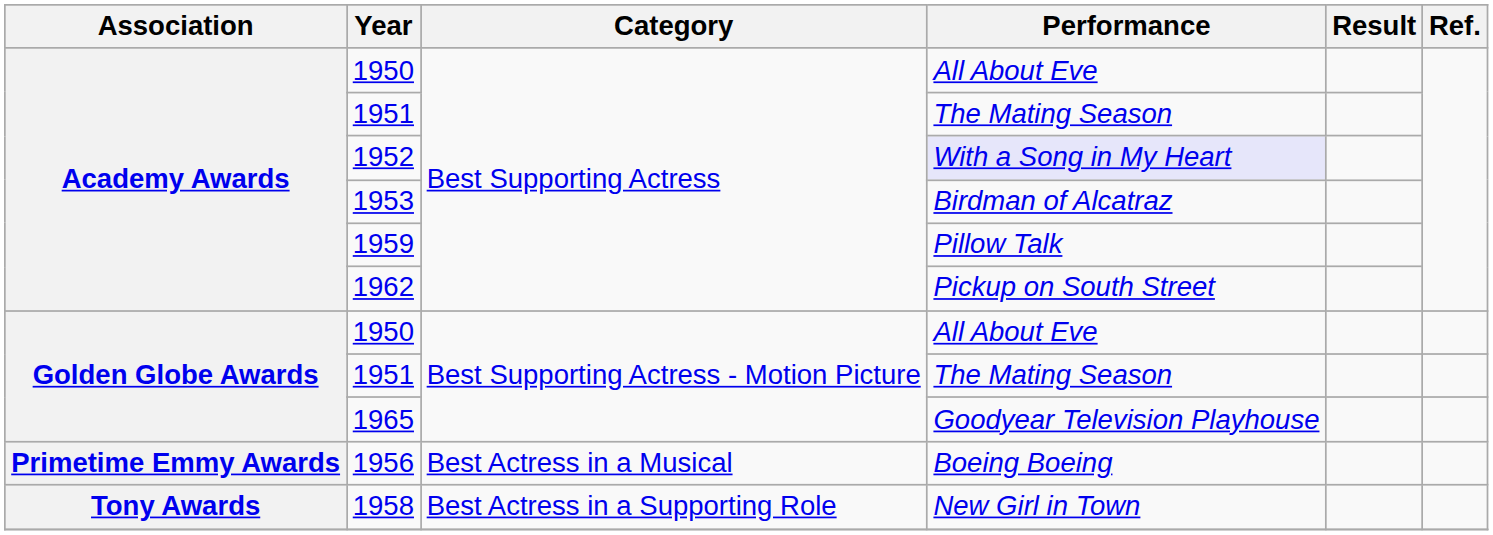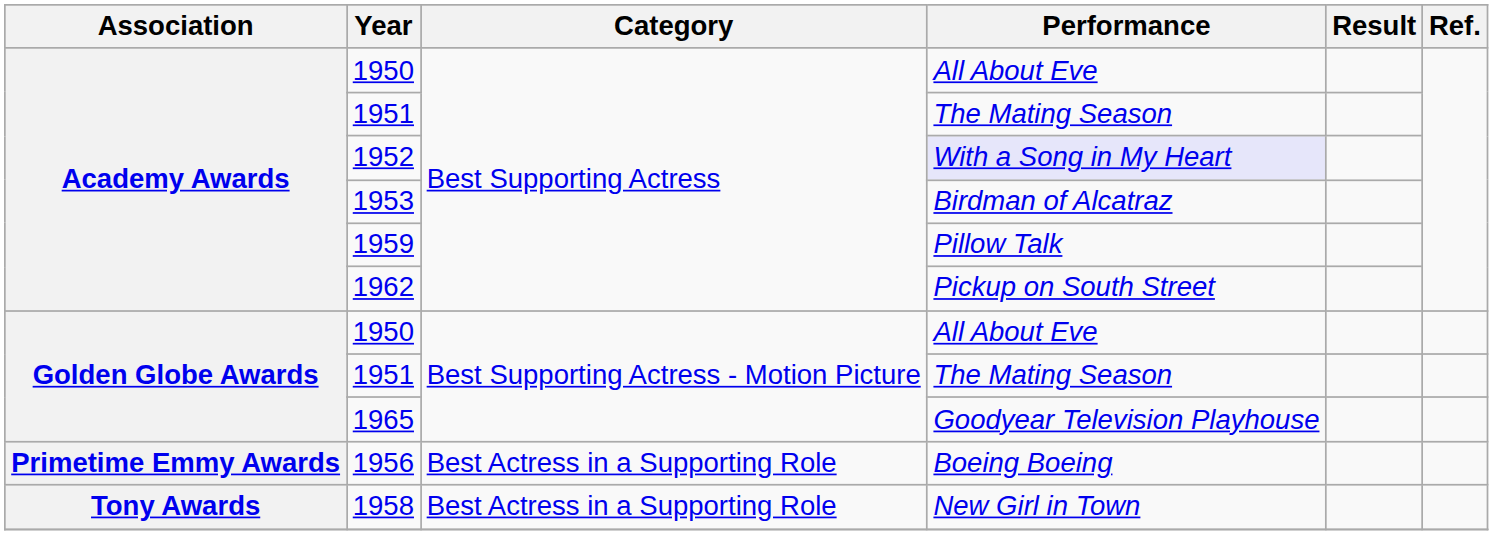1956 | Category: Best Actress in a Musical -> Best Actress in a Supporting Role
